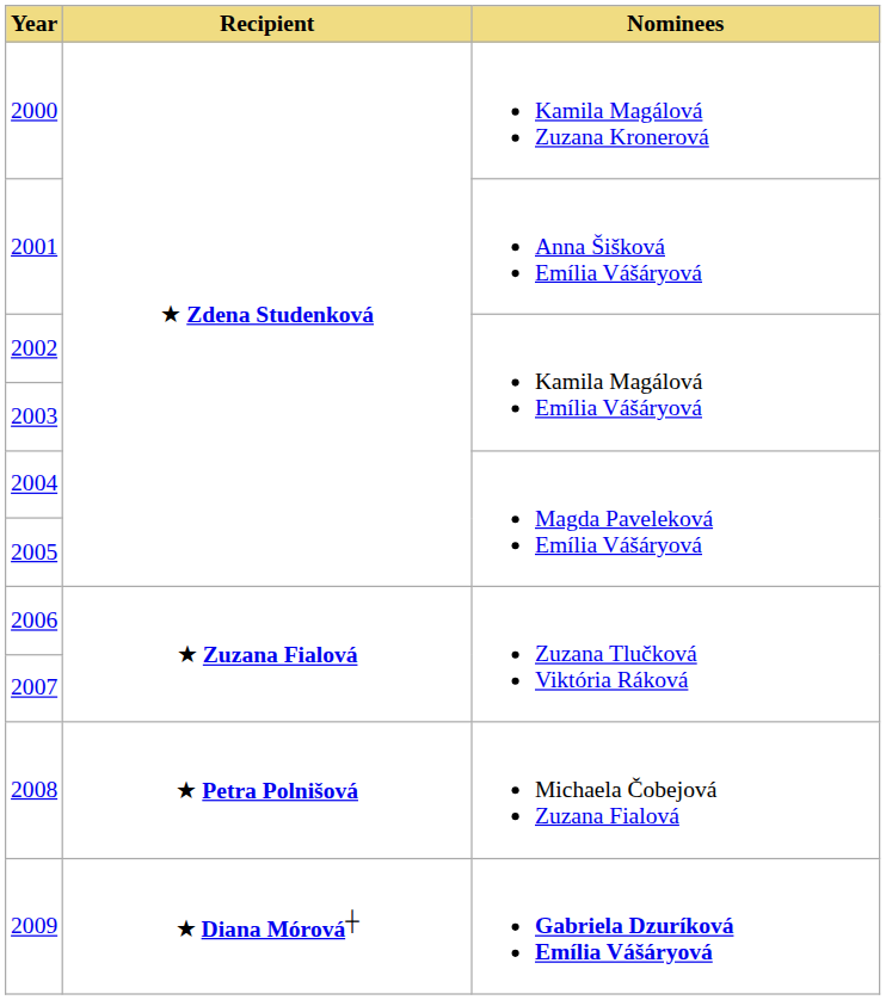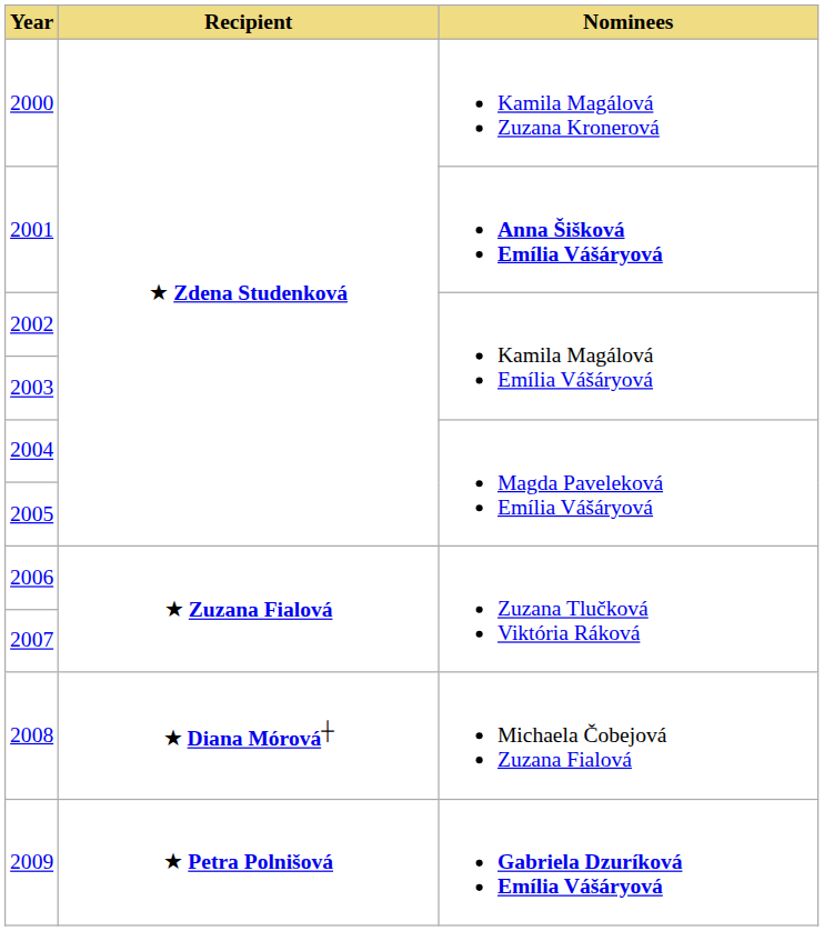2001 | Nominees: normal -> bold
2008 | Recipient: ★ Petra Polnišová -> ★ Diana Mórová┼
2009 | Recipient: ★ Diana Mórová┼ -> ★ Petra Polnišová
